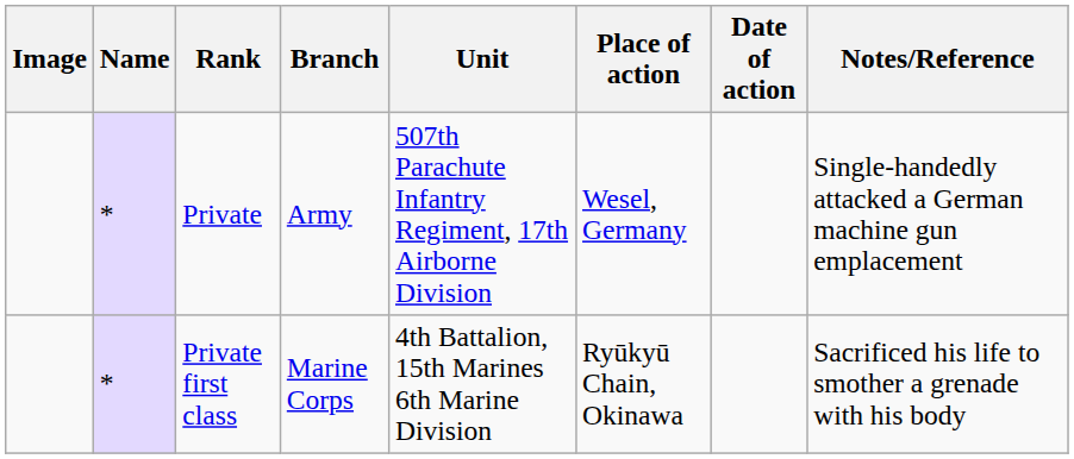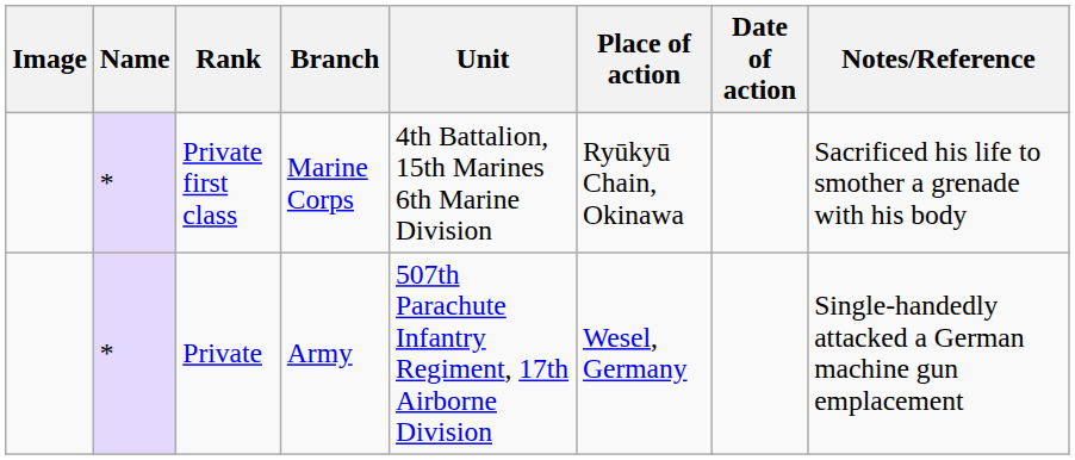rows swapped: Private first class <-> Private
